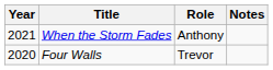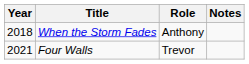When the Storm Fades | Year: 2021 -> 2018
Four Walls | Year: 2020 -> 2021
